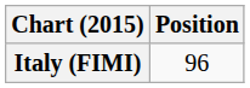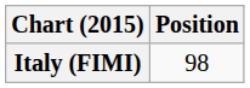Italy (FIMI) | Position: 96 -> 98
